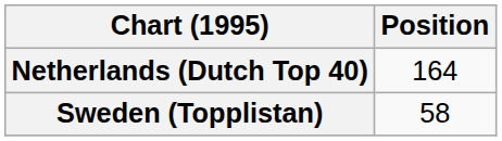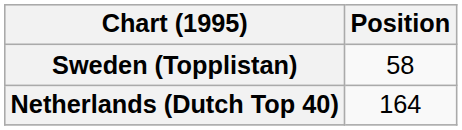rows swapped: Netherlands (Dutch Top 40) <-> Sweden (Topplistan)
